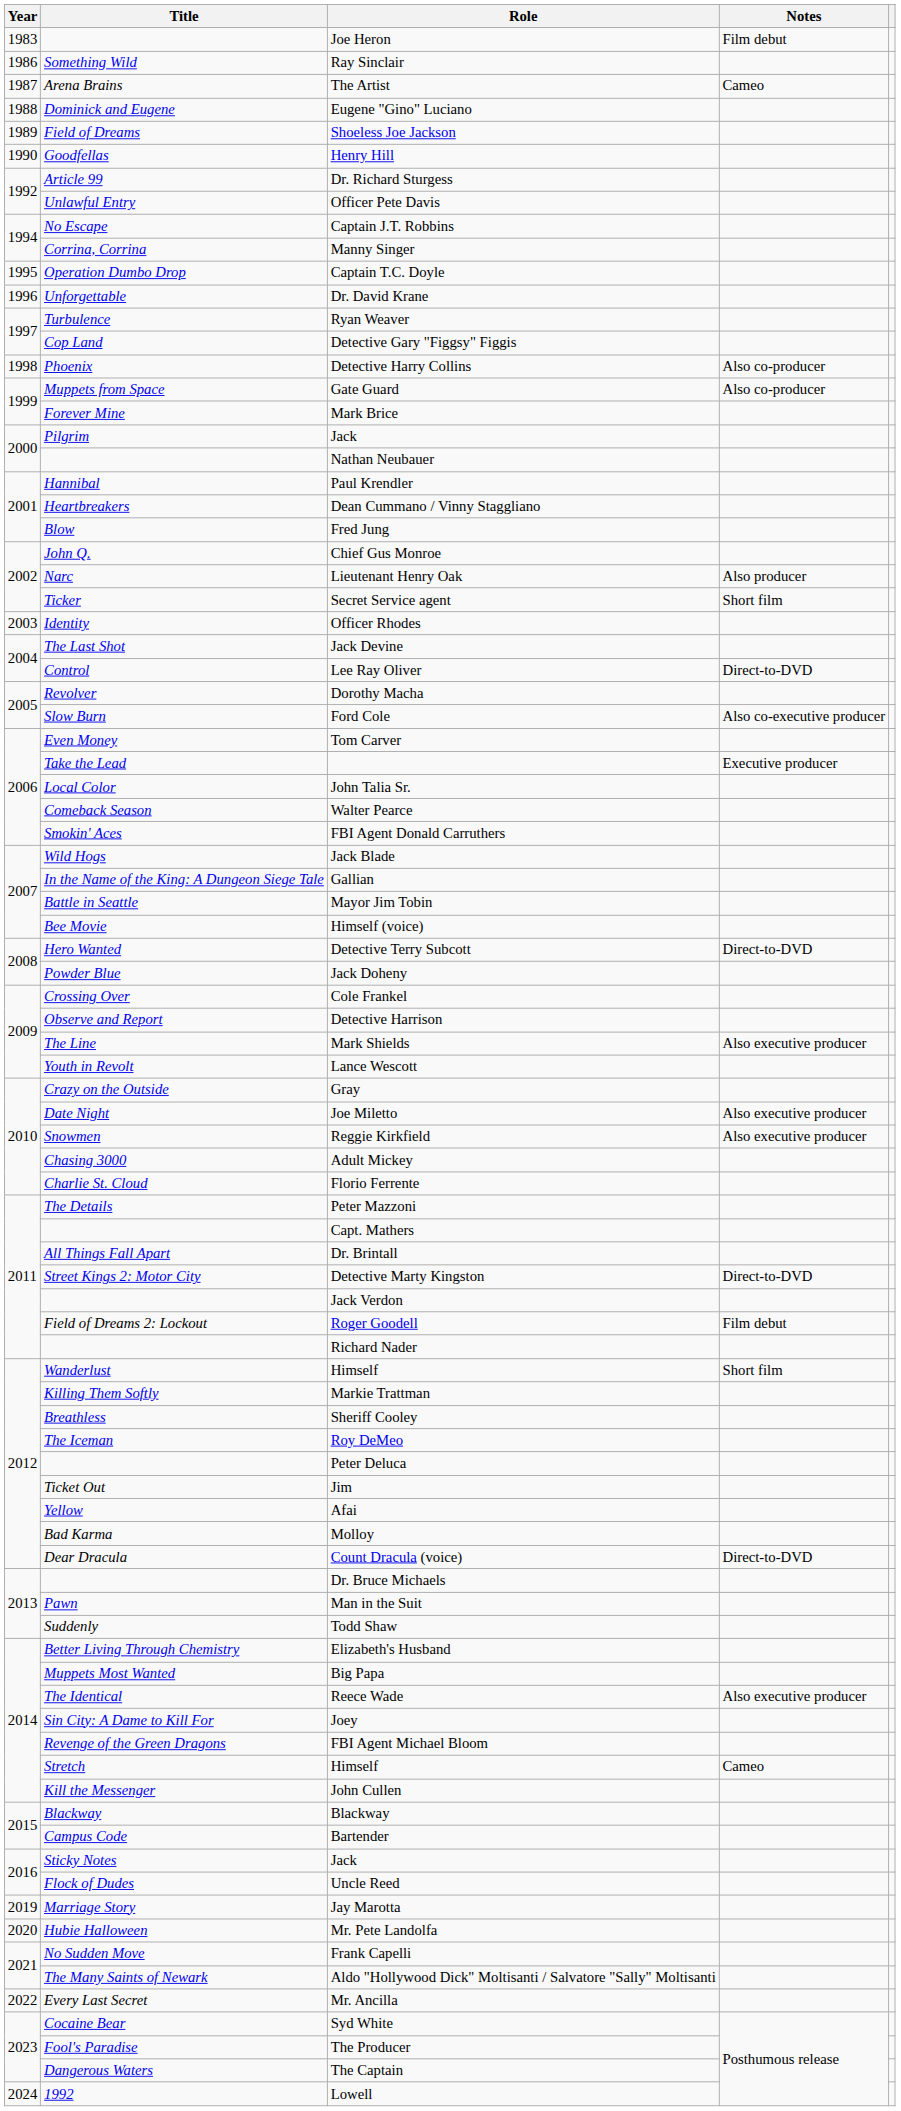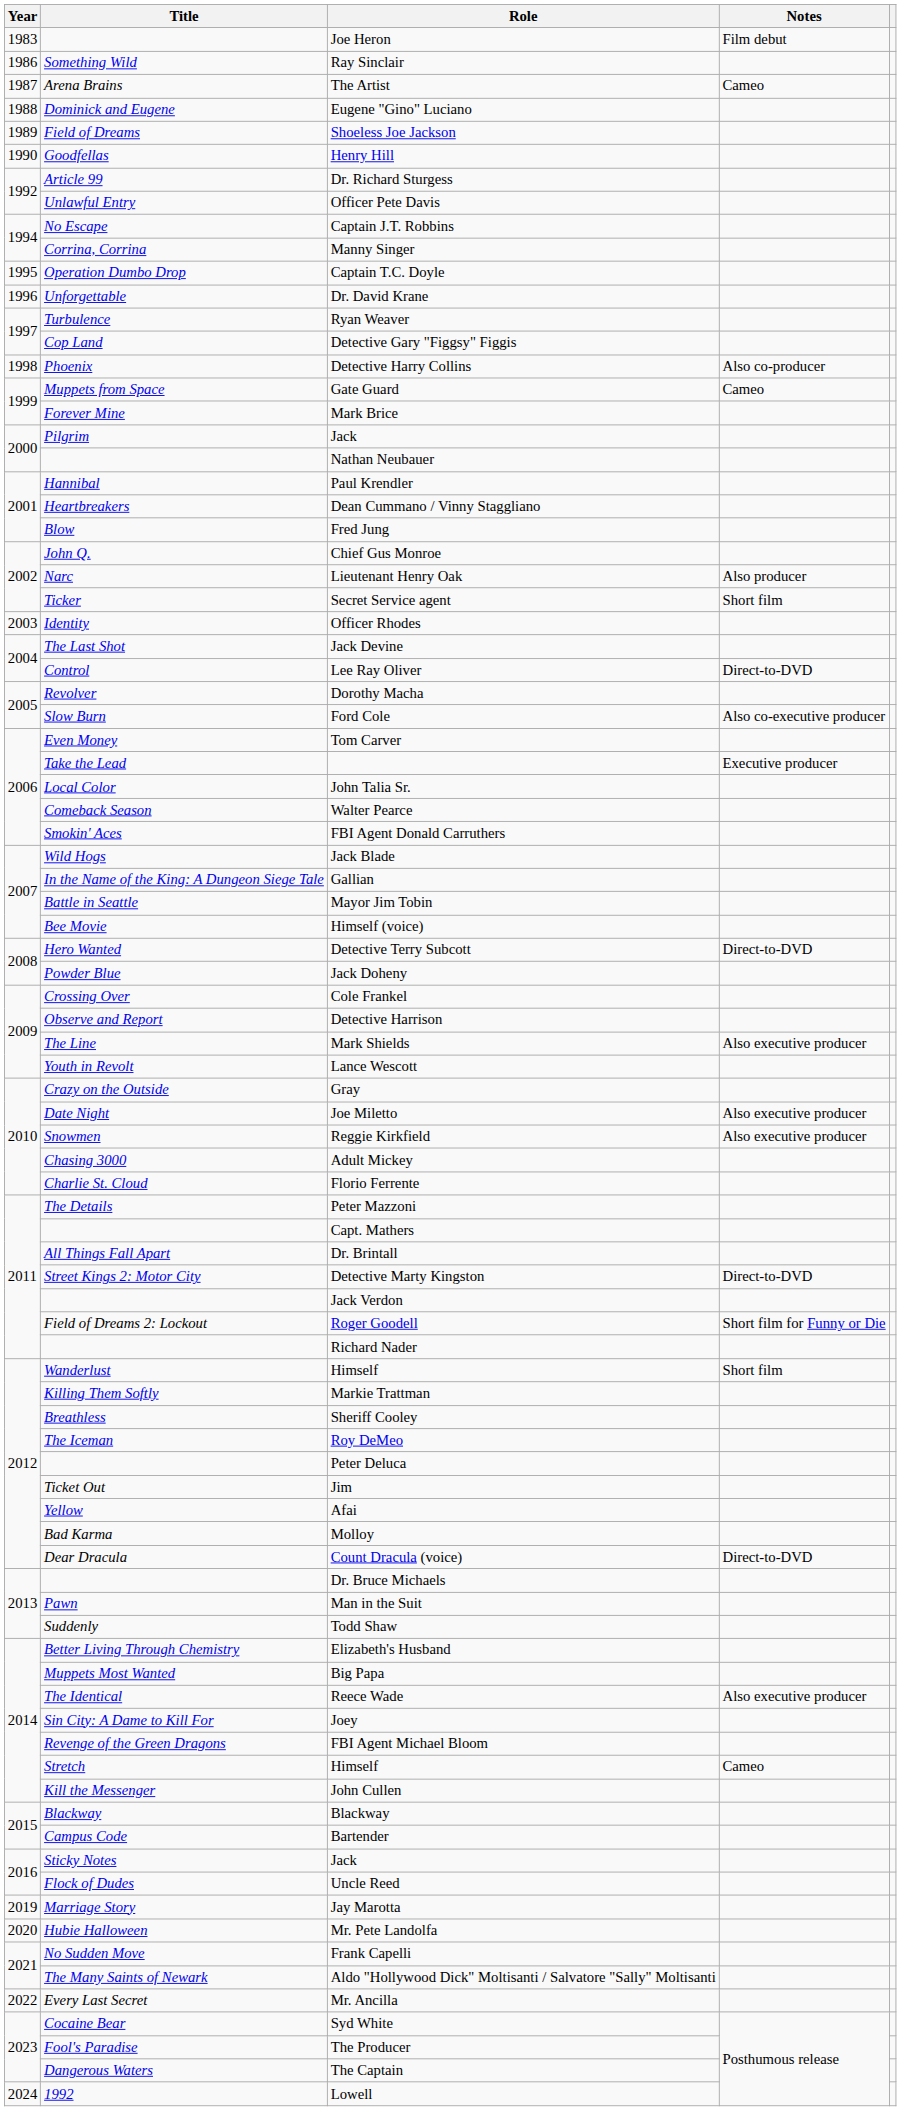Gate Guard | Notes: Also co-producer -> Cameo
Roger Goodell | Notes: Film debut -> Short film for Funny or Die
